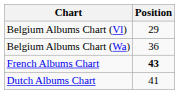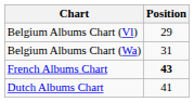Belgium Albums Chart (Wa) | Position: 36 -> 31
